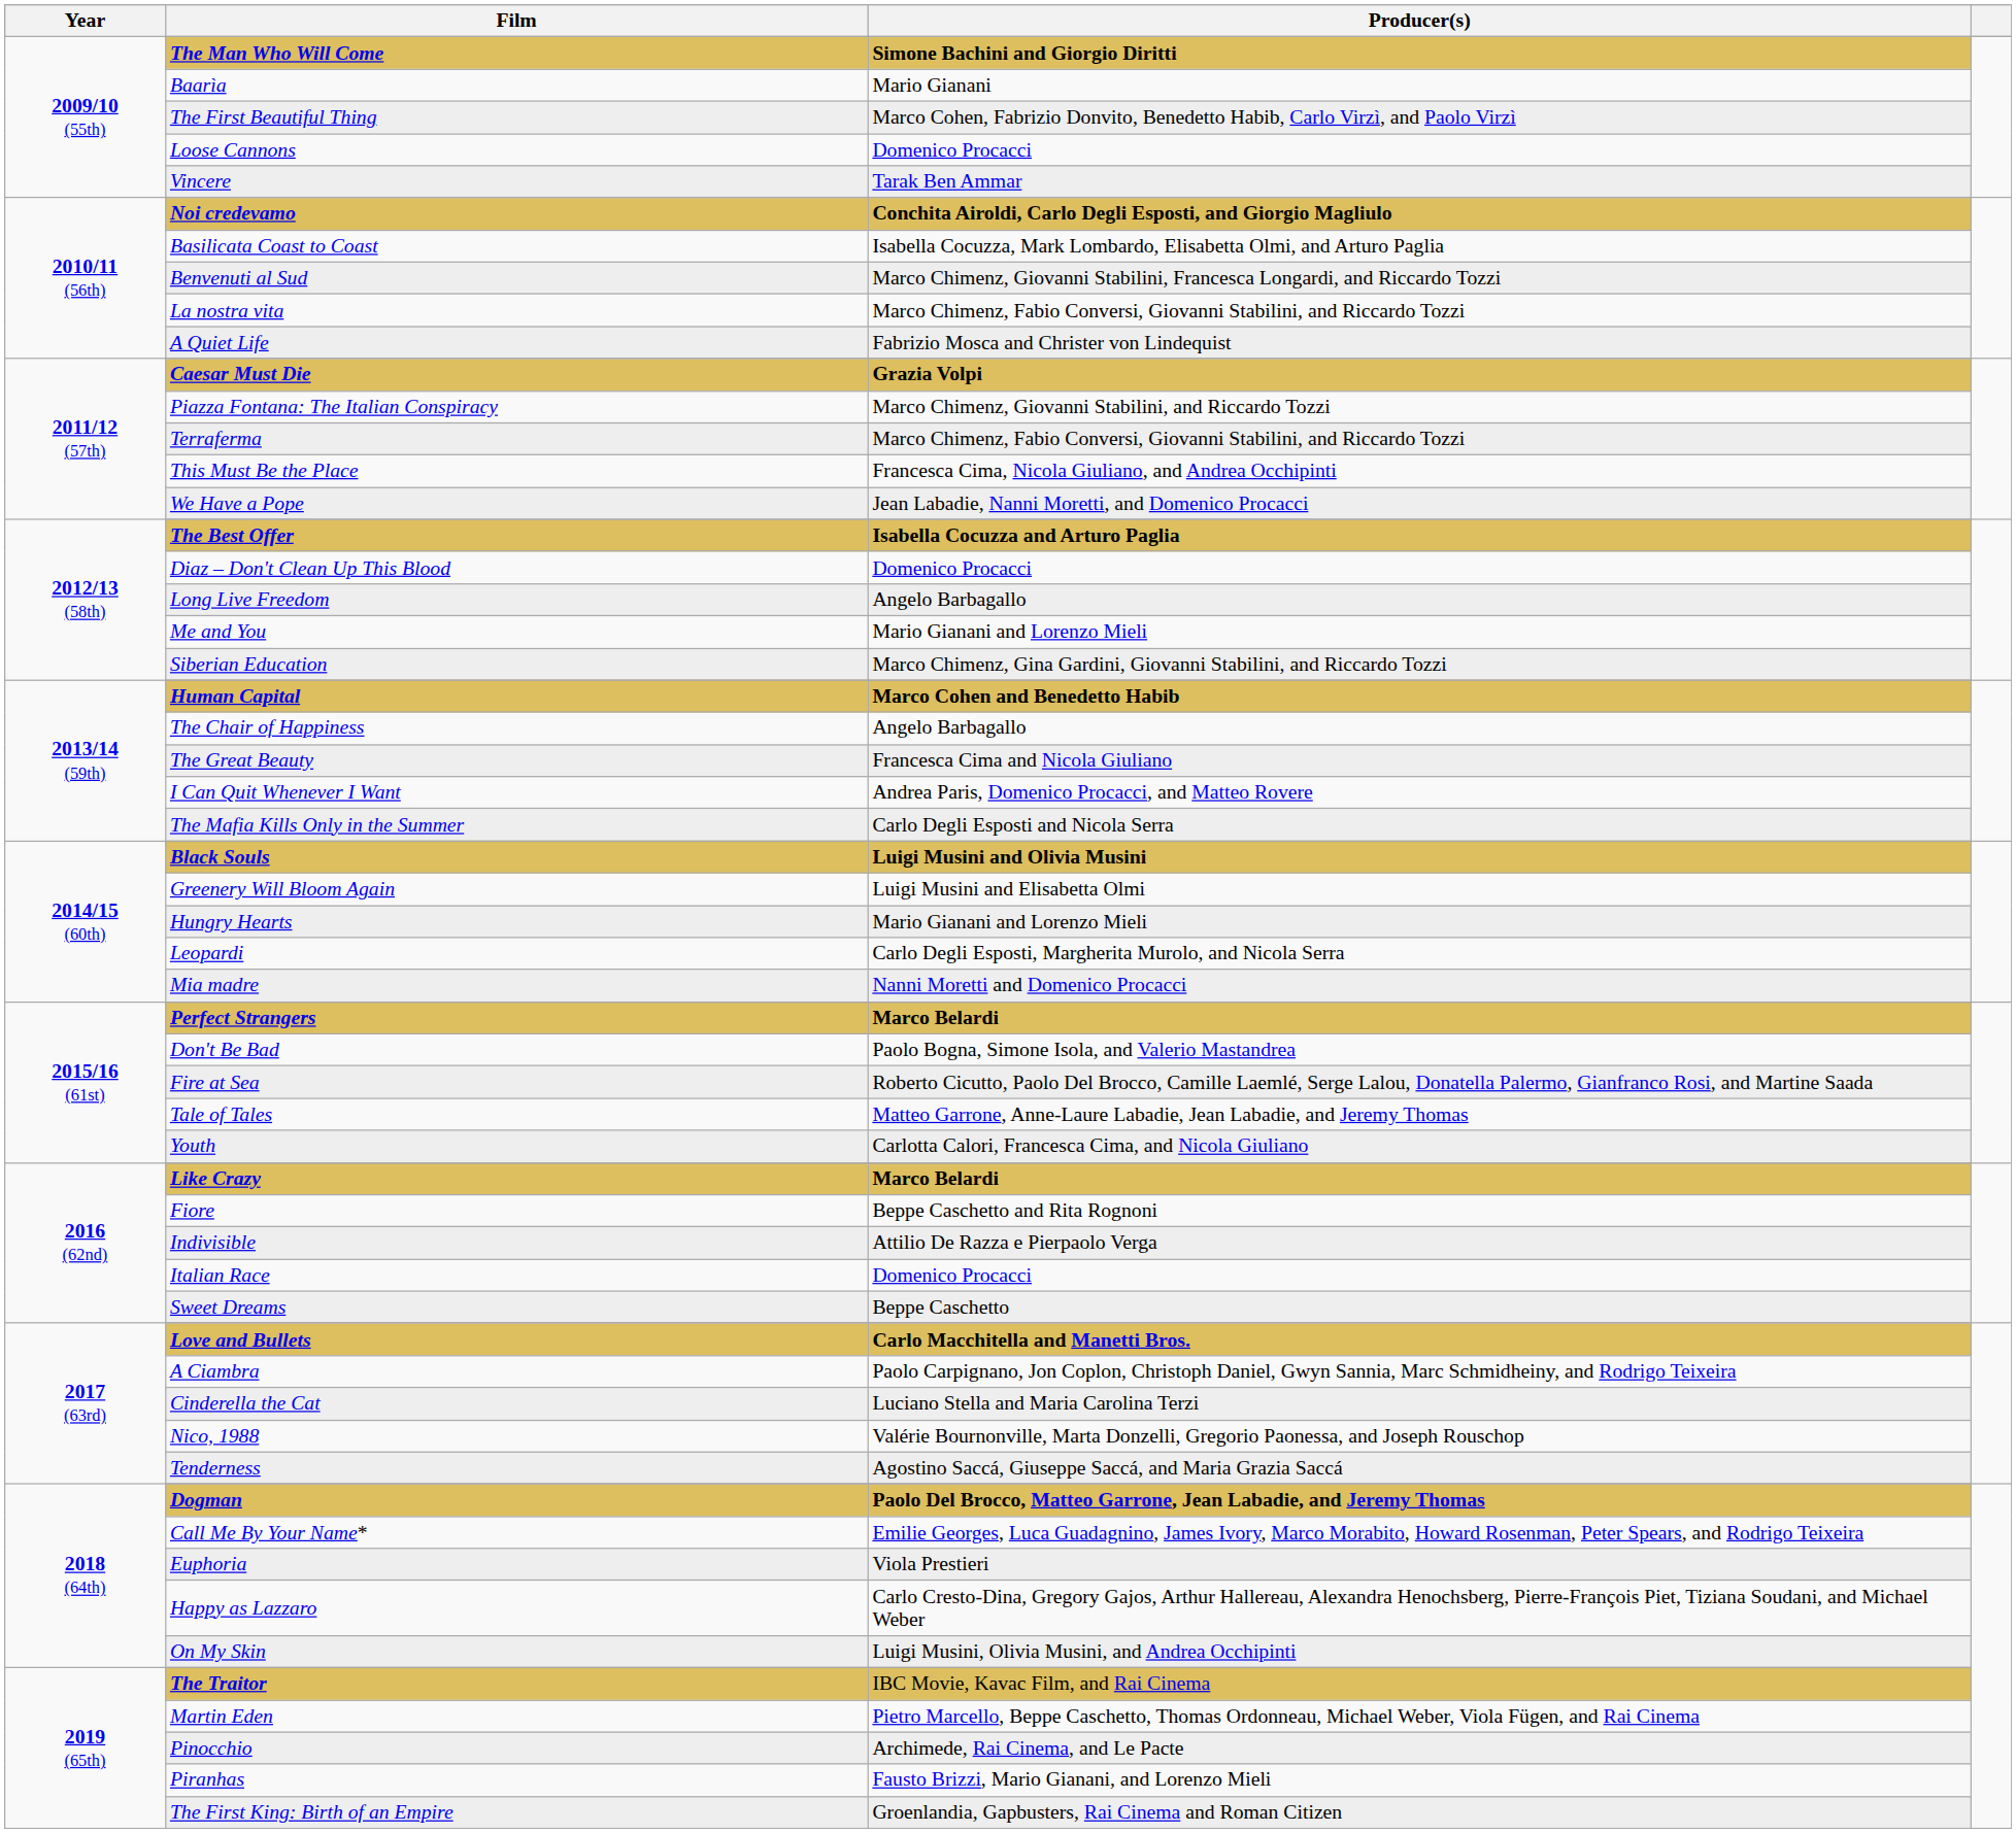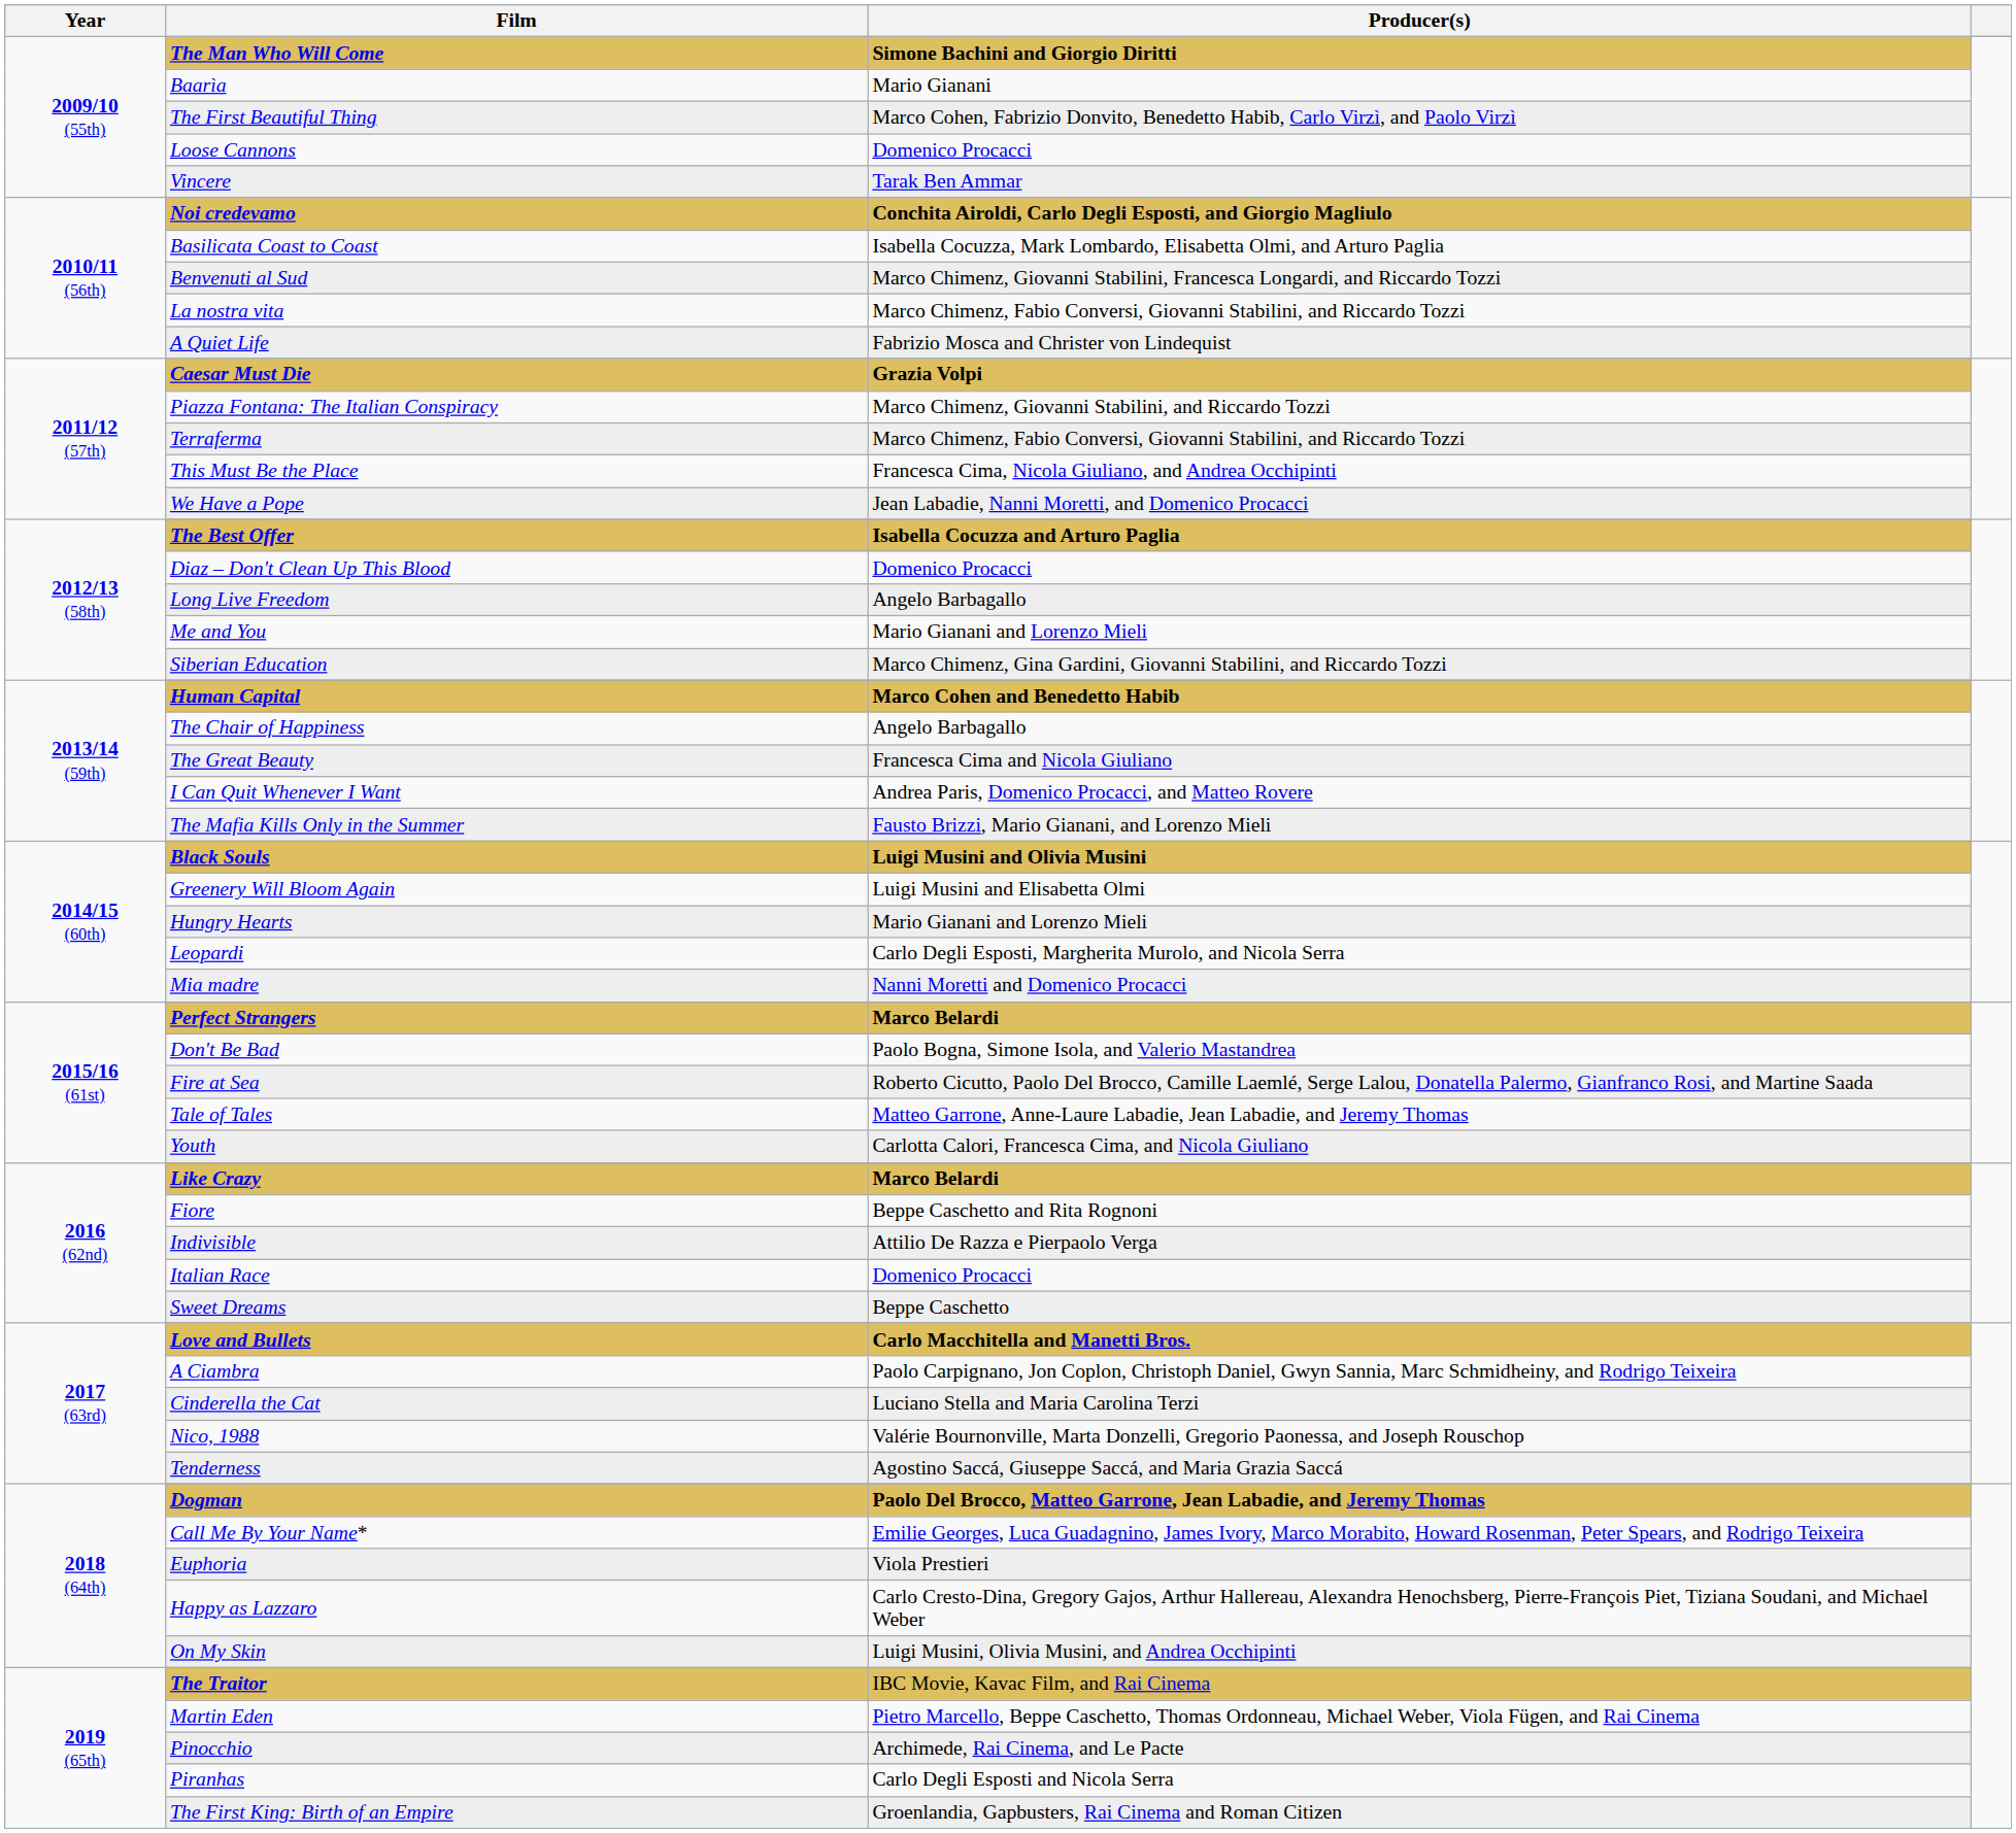The Mafia Kills Only in the Summer | Producer(s): Carlo Degli Esposti and Nicola Serra -> Fausto Brizzi, Mario Gianani, and Lorenzo Mieli
Piranhas | Producer(s): Fausto Brizzi, Mario Gianani, and Lorenzo Mieli -> Carlo Degli Esposti and Nicola Serra
